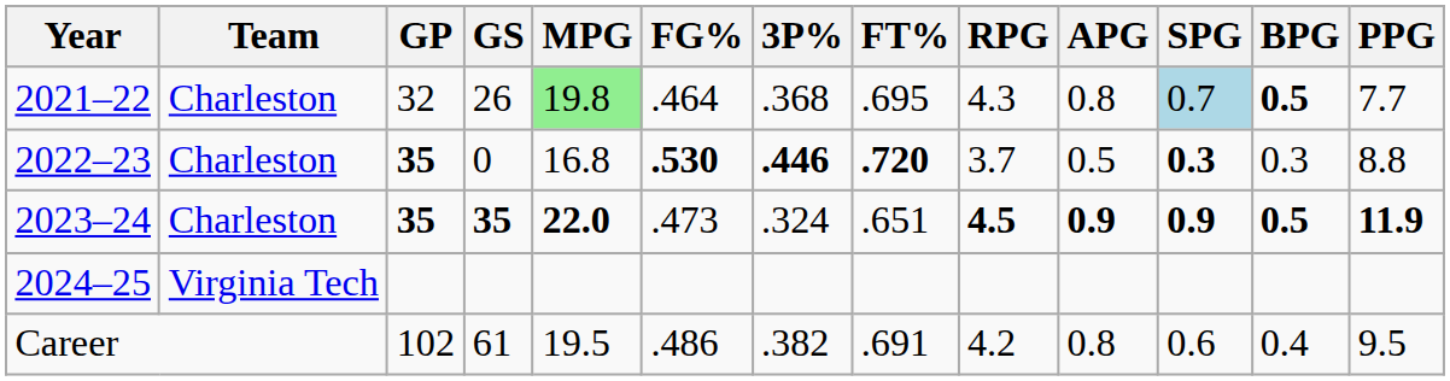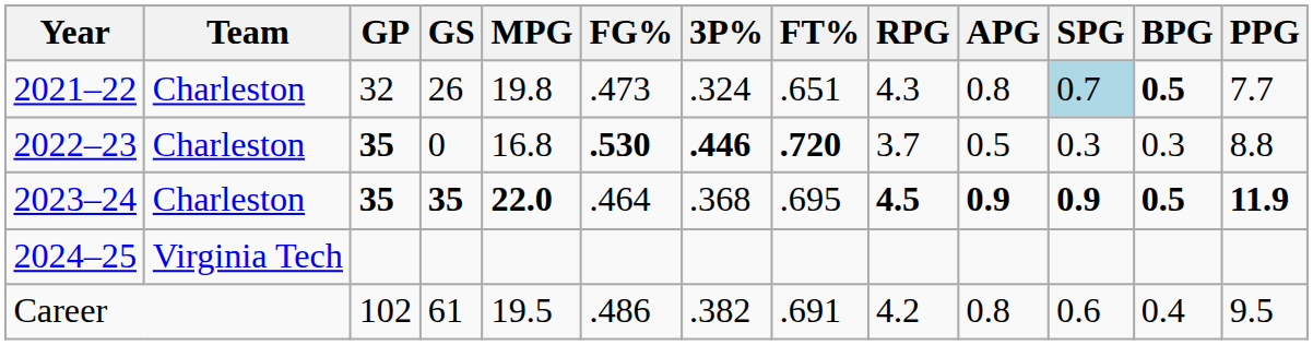2021–22 | MPG: lightgreen background -> no background
2021–22 | FG%: .464 -> .473
2021–22 | 3P%: .368 -> .324
2021–22 | FT%: .695 -> .651
2022–23 | SPG: bold -> normal
2023–24 | FG%: .473 -> .464
2023–24 | 3P%: .324 -> .368
2023–24 | FT%: .651 -> .695
